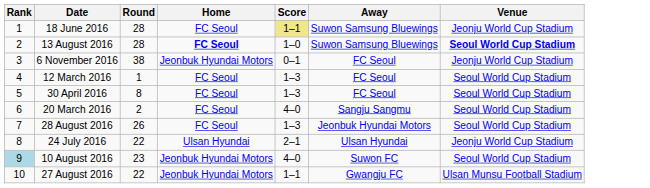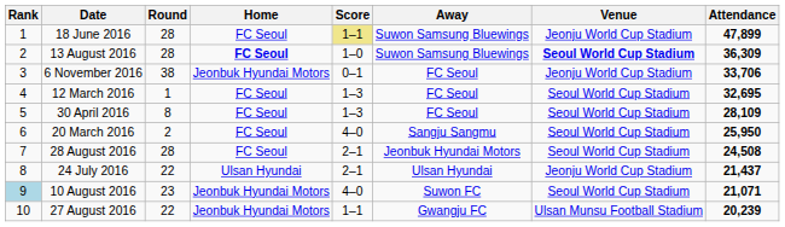+ column: Attendance | 47,899 | 36,309 | 33,706 | 32,695 | 28,109 | 25,950 | 24,508 | 21,437 | 21,071 | 20,239
28 August 2016 | Round: 26 -> 28
28 August 2016 | Score: 1–3 -> 2–1
